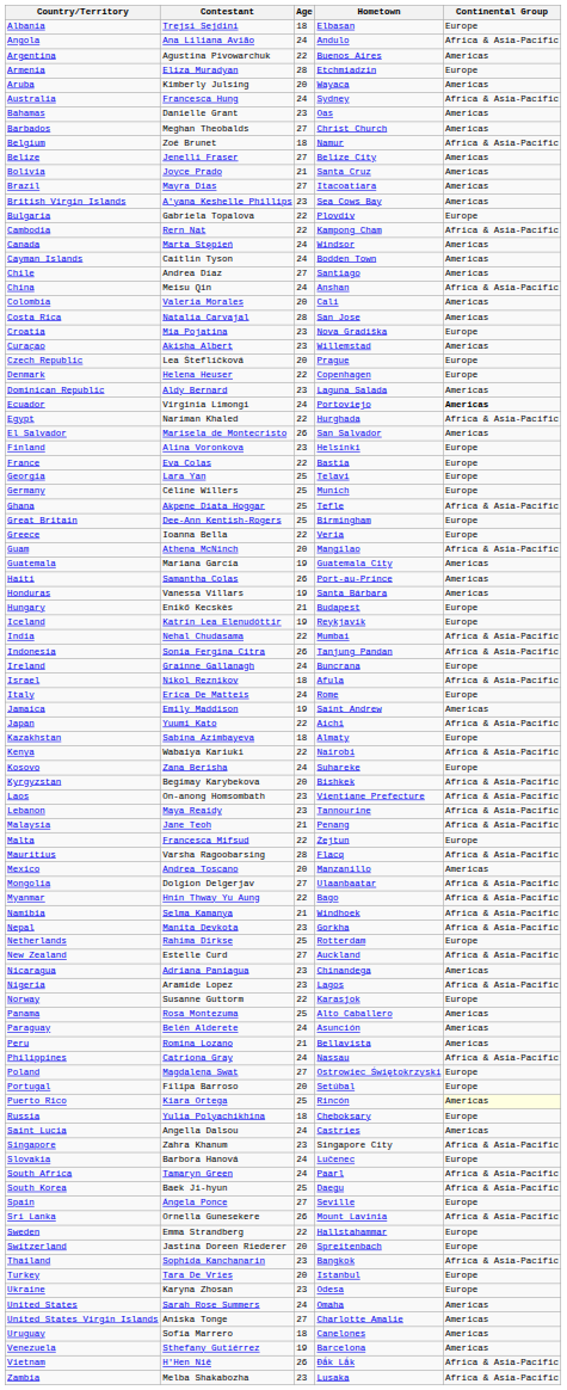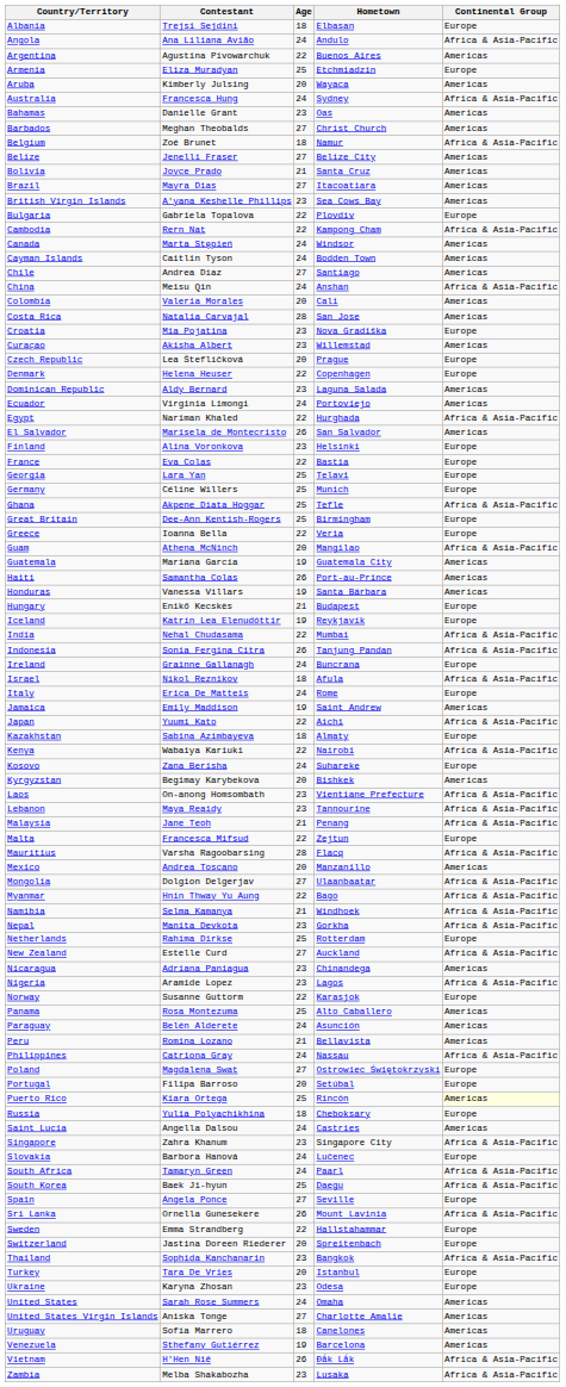Armenia | Age: 28 -> 25
Ecuador | Continental Group: bold -> normal
Kyrgyzstan | Continental Group: Africa & Asia-Pacific -> Americas
